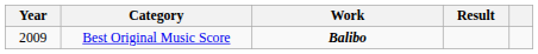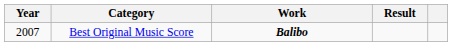Best Original Music Score | Year: 2009 -> 2007
